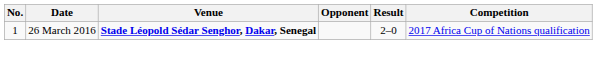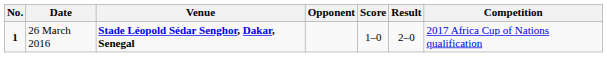+ column: Score | 1–0
26 March 2016 | No.: normal -> bold
